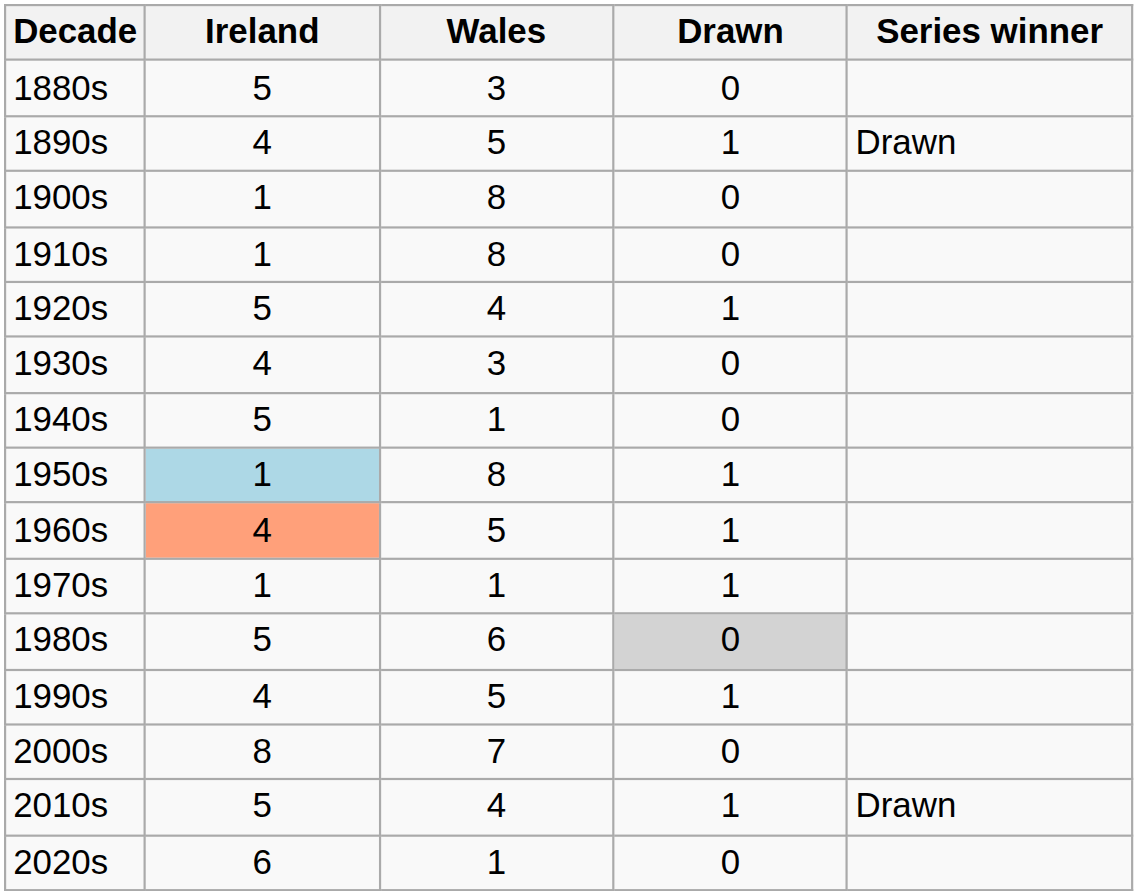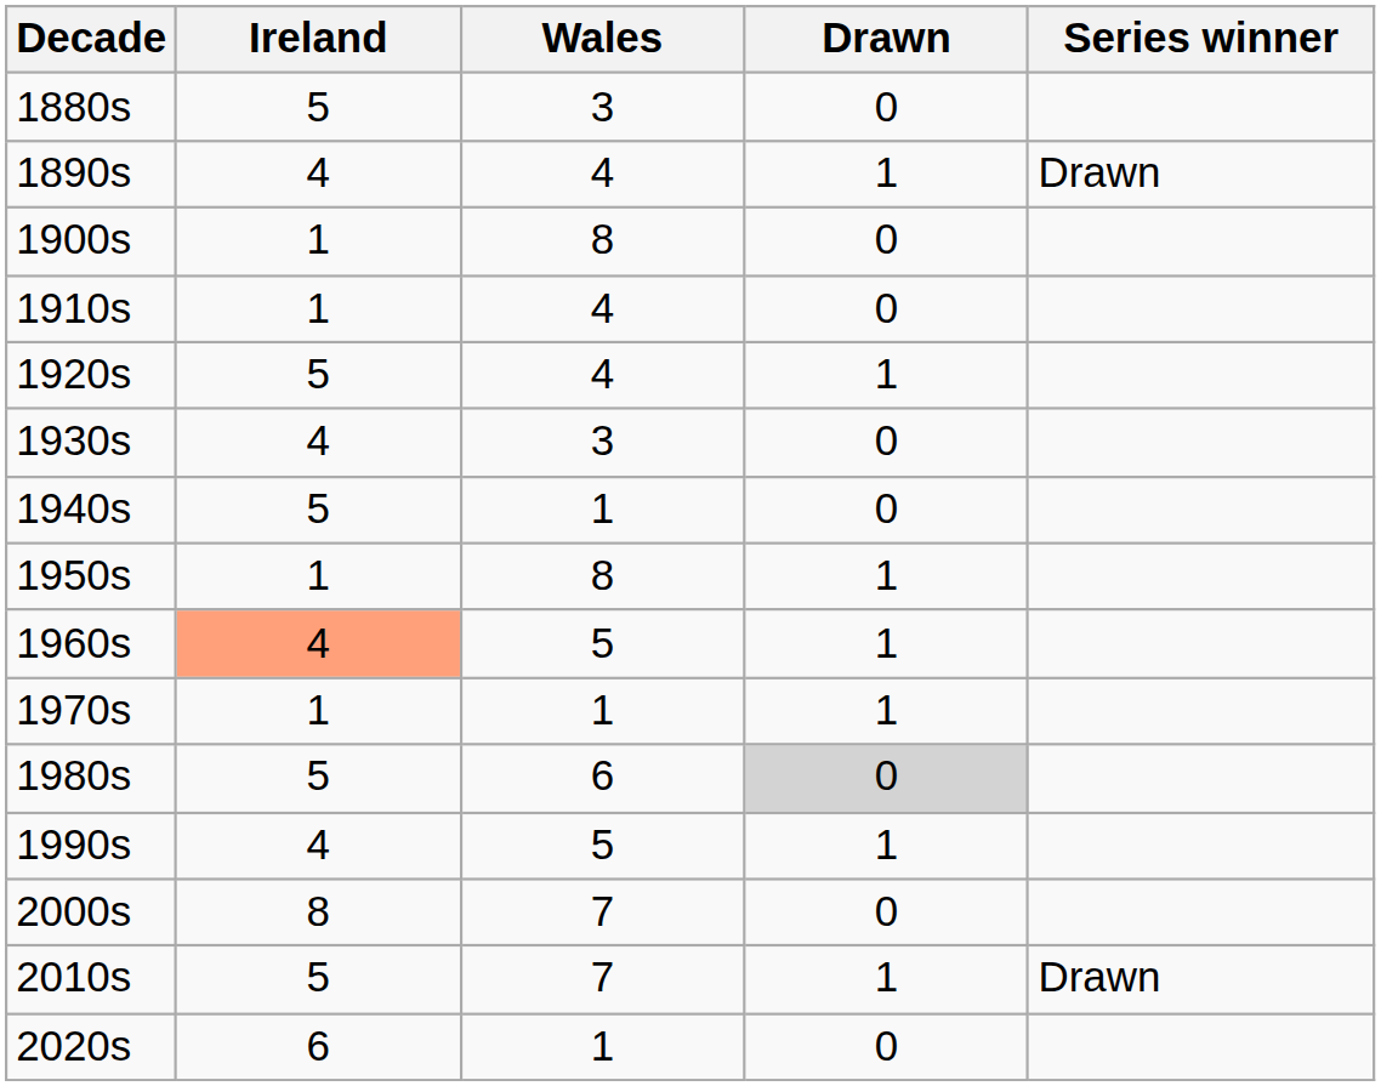1890s | Wales: 5 -> 4
1910s | Wales: 8 -> 4
1950s | Ireland: lightblue background -> no background
2010s | Wales: 4 -> 7
